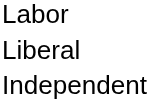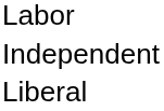rows swapped: Liberal <-> Independent
